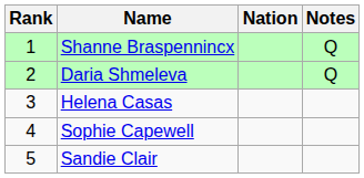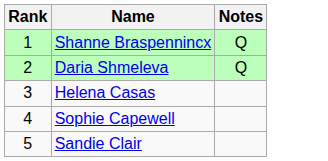- column: Nation
